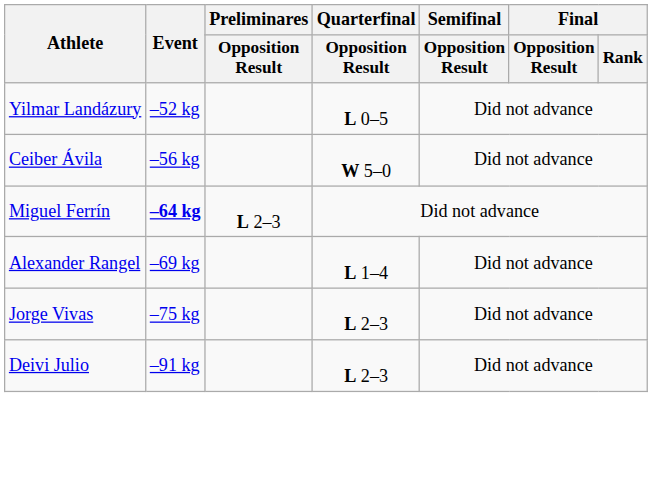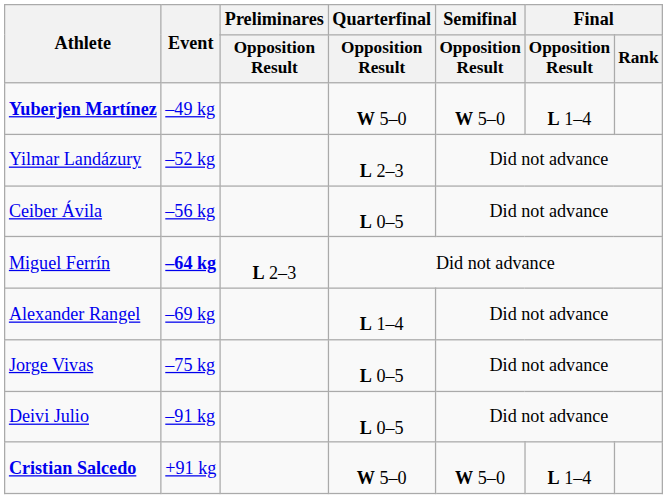+ row: Yuberjen Martínez | –49 kg | W 5–0 | W 5–0 | L 1–4
Yilmar Landázury | Quarterfinal / Opposition Result: L 0–5 -> L 2–3
Ceiber Ávila | Quarterfinal / Opposition Result: W 5–0 -> L 0–5
Jorge Vivas | Quarterfinal / Opposition Result: L 2–3 -> L 0–5
Deivi Julio | Quarterfinal / Opposition Result: L 2–3 -> L 0–5
+ row: Cristian Salcedo | +91 kg | W 5–0 | W 5–0 | L 1–4
